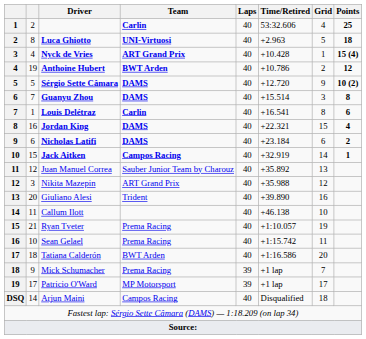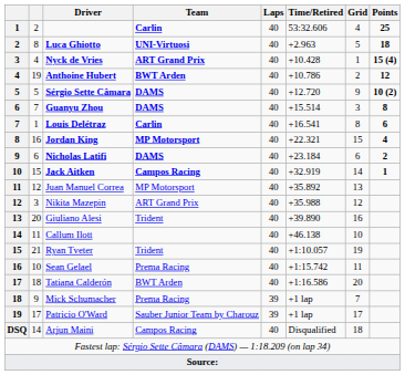Jordan King | Team: DAMS -> MP Motorsport
Juan Manuel Correa | Team: Sauber Junior Team by Charouz -> MP Motorsport
Ryan Tveter | Team: Prema Racing -> Trident
Patricio O'Ward | Team: MP Motorsport -> Sauber Junior Team by Charouz
